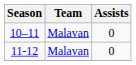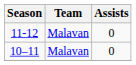rows swapped: 10–11 <-> 11-12
